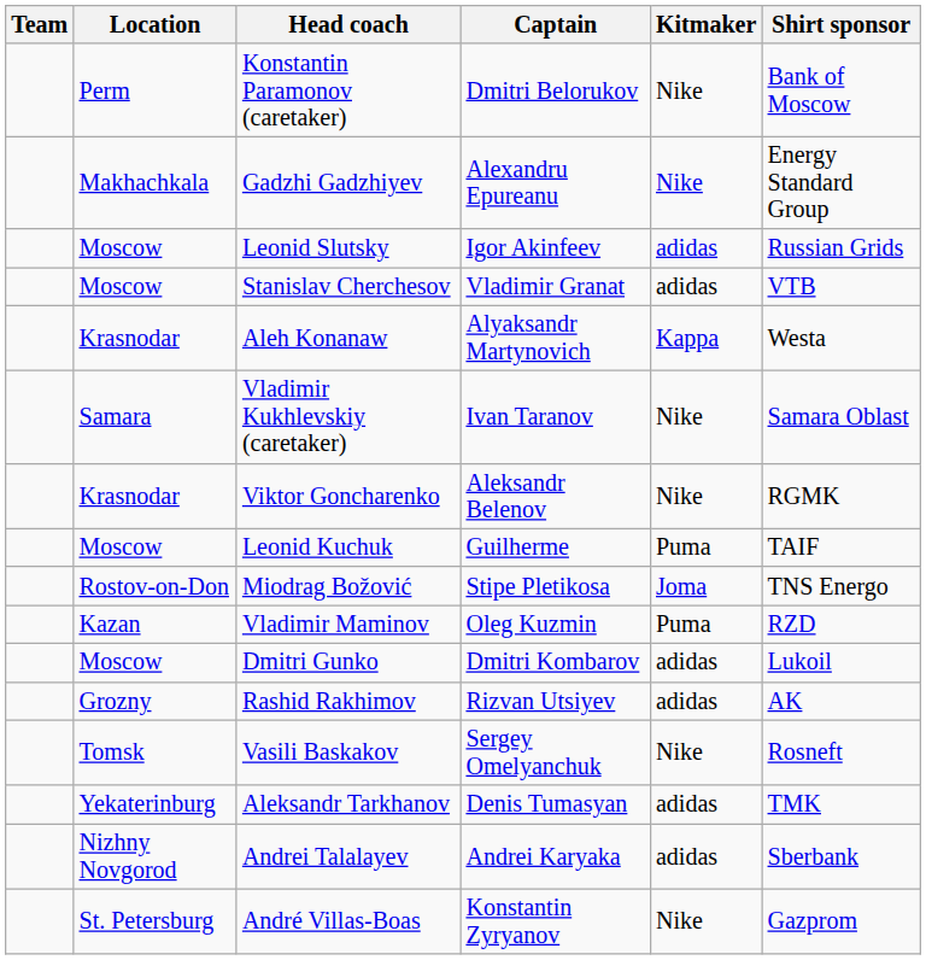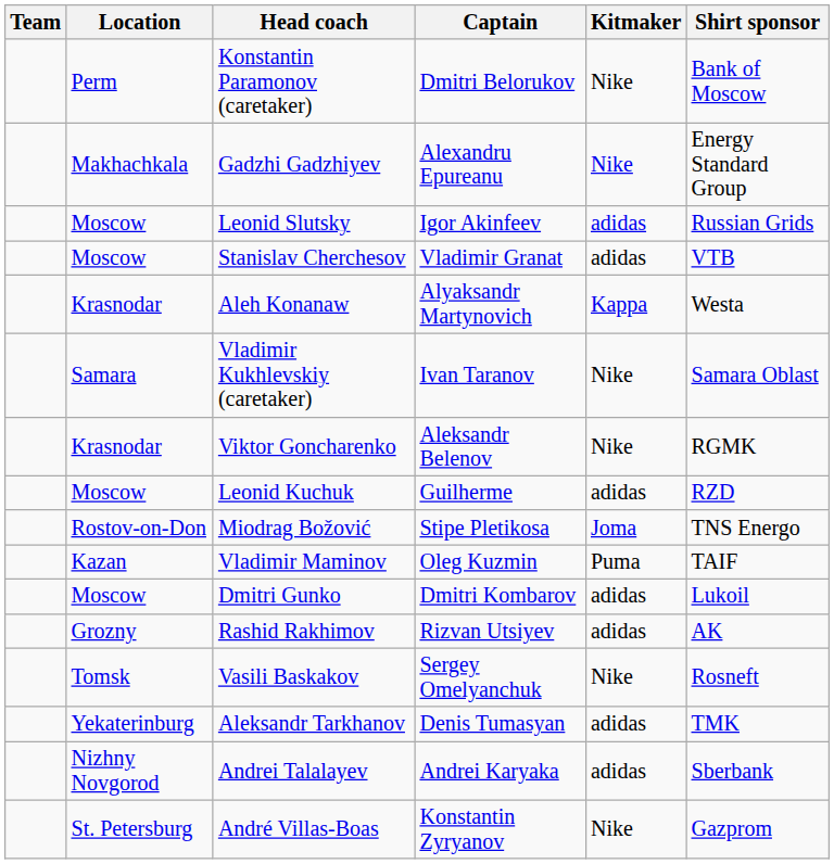Leonid Kuchuk | Kitmaker: Puma -> adidas
Leonid Kuchuk | Shirt sponsor: TAIF -> RZD
Vladimir Maminov | Shirt sponsor: RZD -> TAIF
